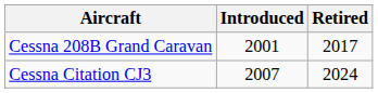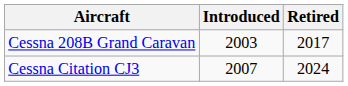Cessna 208B Grand Caravan | Introduced: 2001 -> 2003
